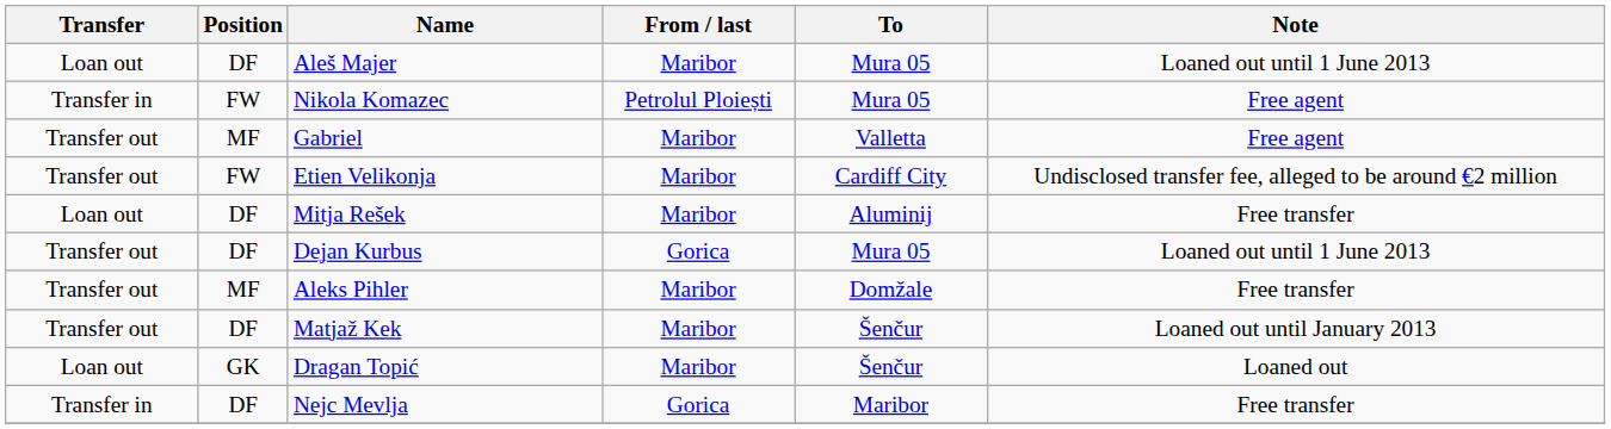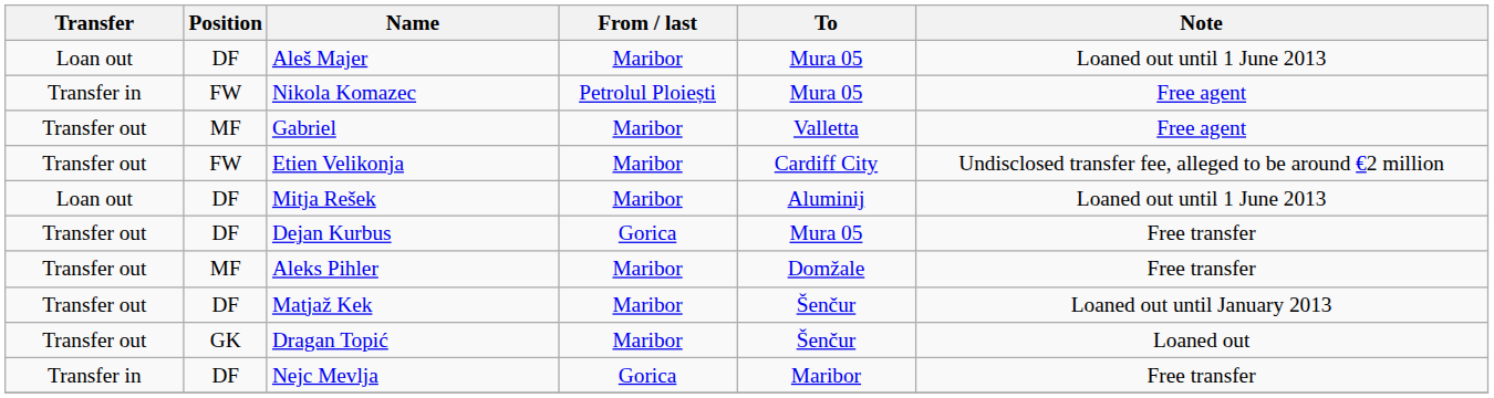Mitja Rešek | Note: Free transfer -> Loaned out until 1 June 2013
Dejan Kurbus | Note: Loaned out until 1 June 2013 -> Free transfer
Dragan Topić | Transfer: Loan out -> Transfer out
